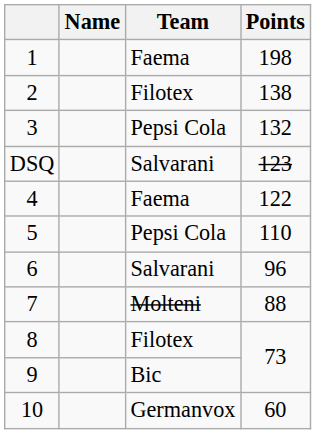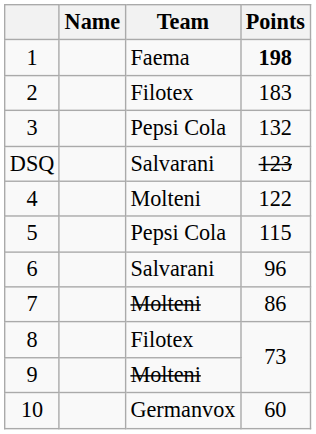1 | Points: normal -> bold
2 | Points: 138 -> 183
4 | Team: Faema -> Molteni
5 | Points: 110 -> 115
7 | Points: 88 -> 86
9 | Team: Bic -> Molteni
